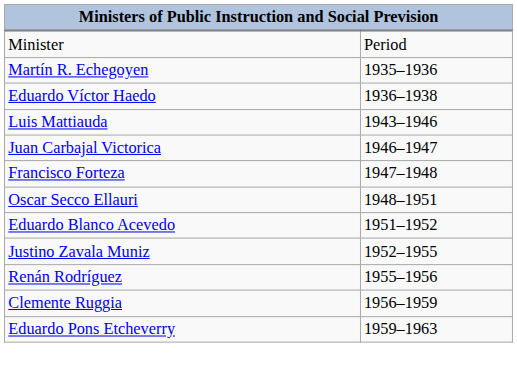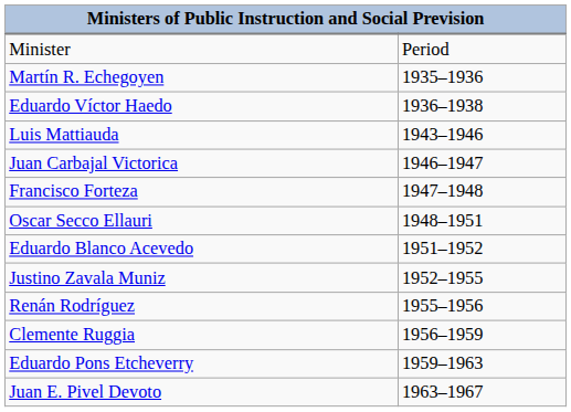+ row: Juan E. Pivel Devoto | 1963–1967
